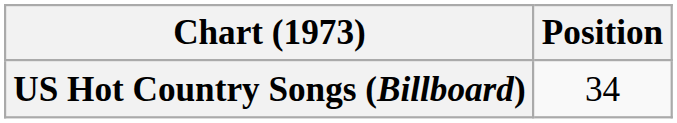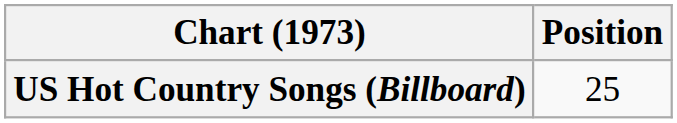US Hot Country Songs (Billboard) | Position: 34 -> 25
